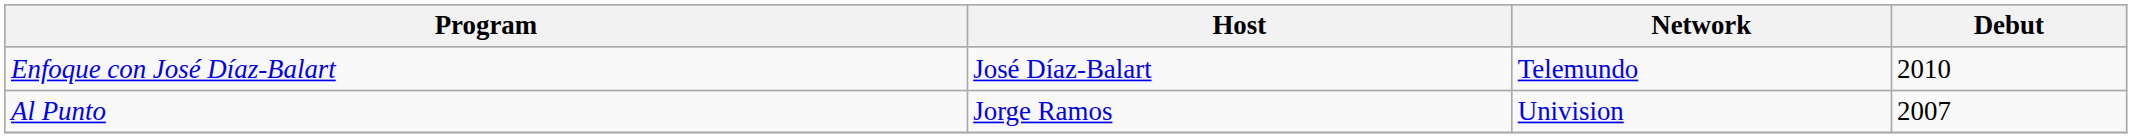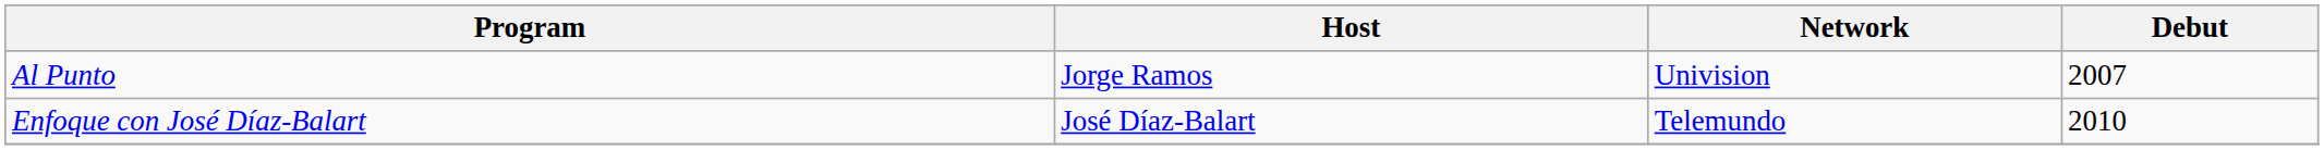rows swapped: Al Punto <-> Enfoque con José Díaz-Balart
